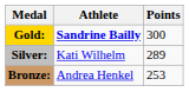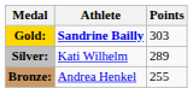Gold: | Points: 300 -> 303
Bronze: | Points: 253 -> 255
